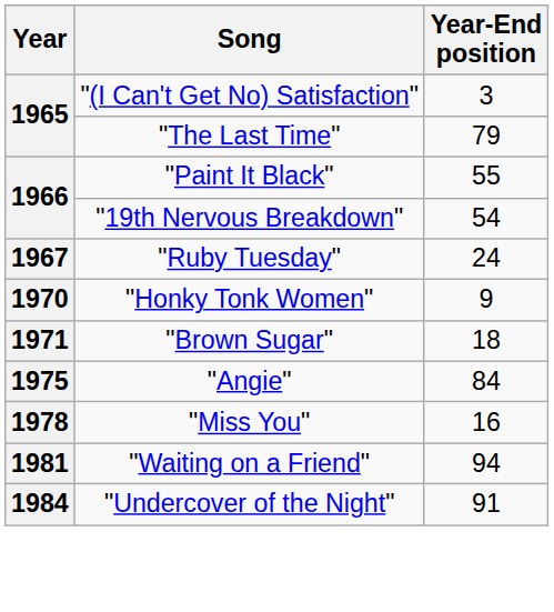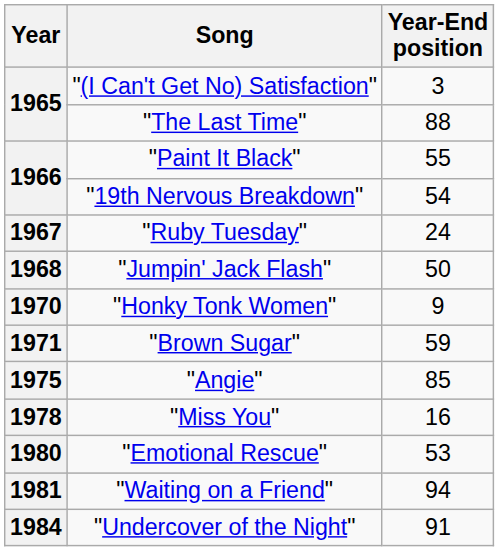"The Last Time" | Year-End position: 79 -> 88
+ row: 1968 | "Jumpin' Jack Flash" | 50
"Brown Sugar" | Year-End position: 18 -> 59
"Angie" | Year-End position: 84 -> 85
+ row: 1980 | "Emotional Rescue" | 53
